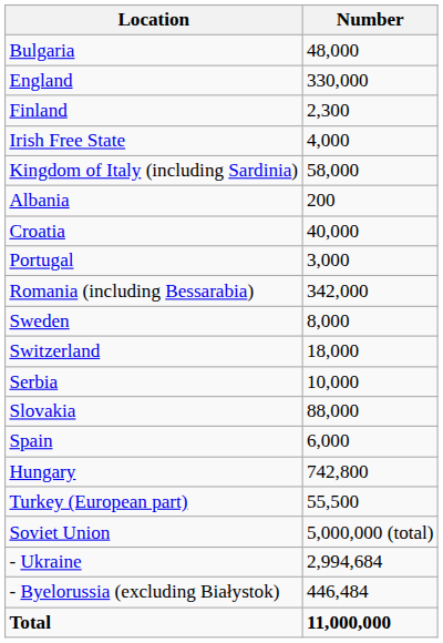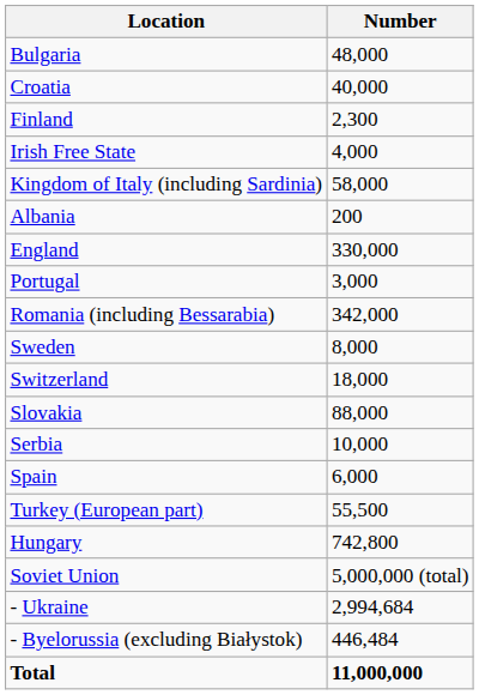rows swapped: England <-> Croatia
rows swapped: Serbia <-> Slovakia
rows swapped: Turkey (European part) <-> Hungary
